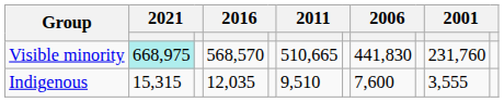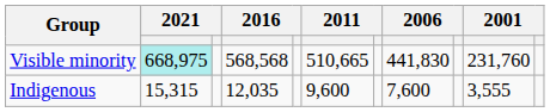Visible minority | column 4: 568,570 -> 568,568
Indigenous | column 6: 9,510 -> 9,600
